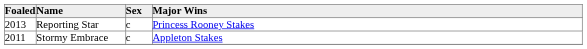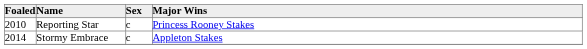Reporting Star | Foaled: 2013 -> 2010
Stormy Embrace | Foaled: 2011 -> 2014
